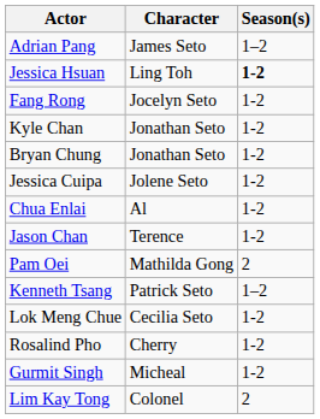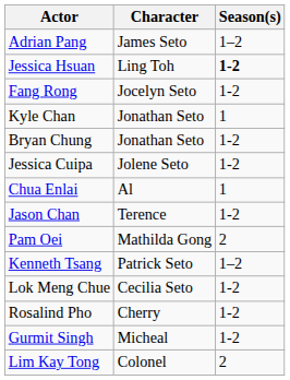Kyle Chan | Season(s): 1-2 -> 1
Chua Enlai | Season(s): 1-2 -> 1
